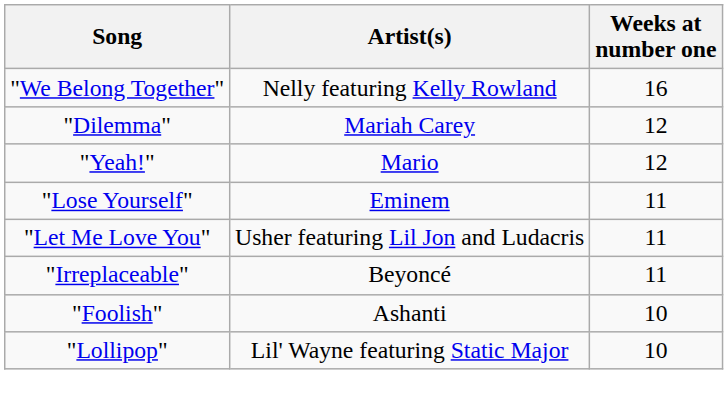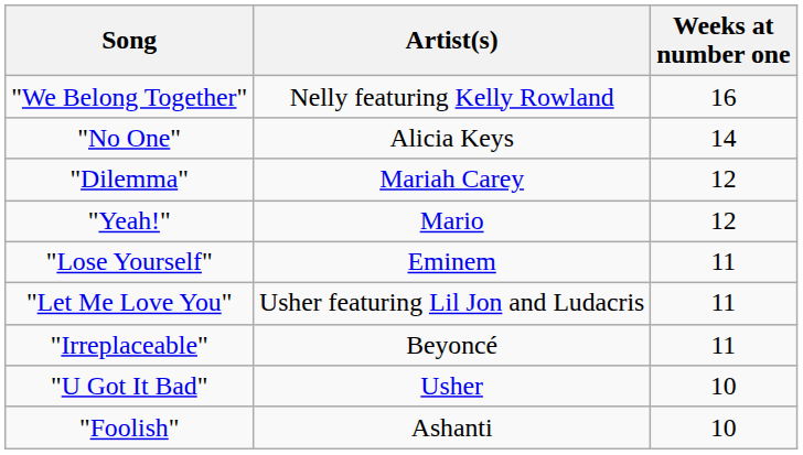+ row: "No One" | Alicia Keys | 14
+ row: "U Got It Bad" | Usher | 10
- row: "Lollipop" | Lil' Wayne featuring Static Major | 10
